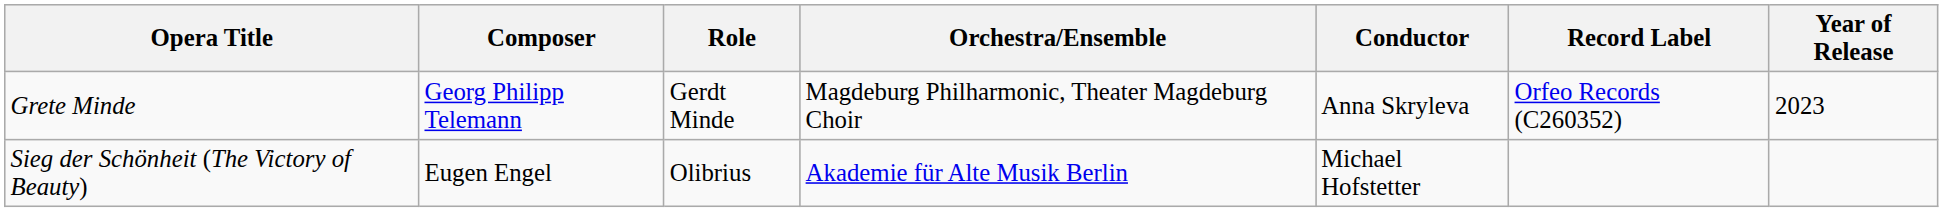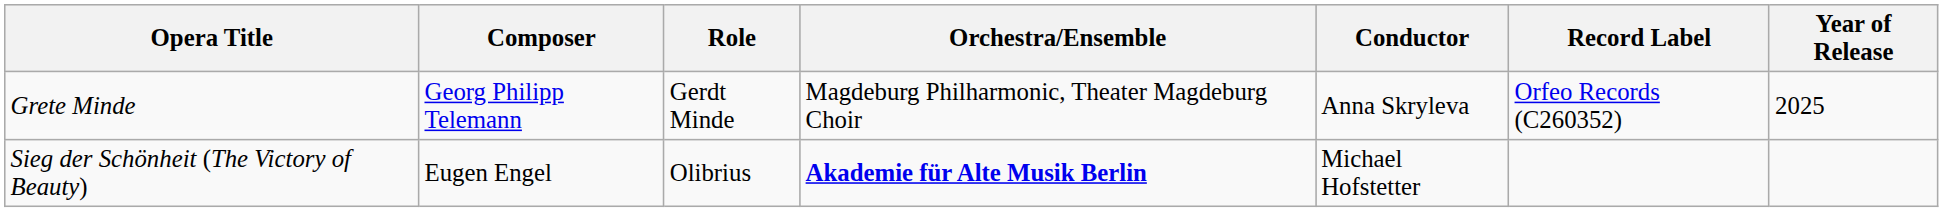Grete Minde | Year of Release: 2023 -> 2025
Sieg der Schönheit (The Victory of Beauty) | Orchestra/Ensemble: normal -> bold
